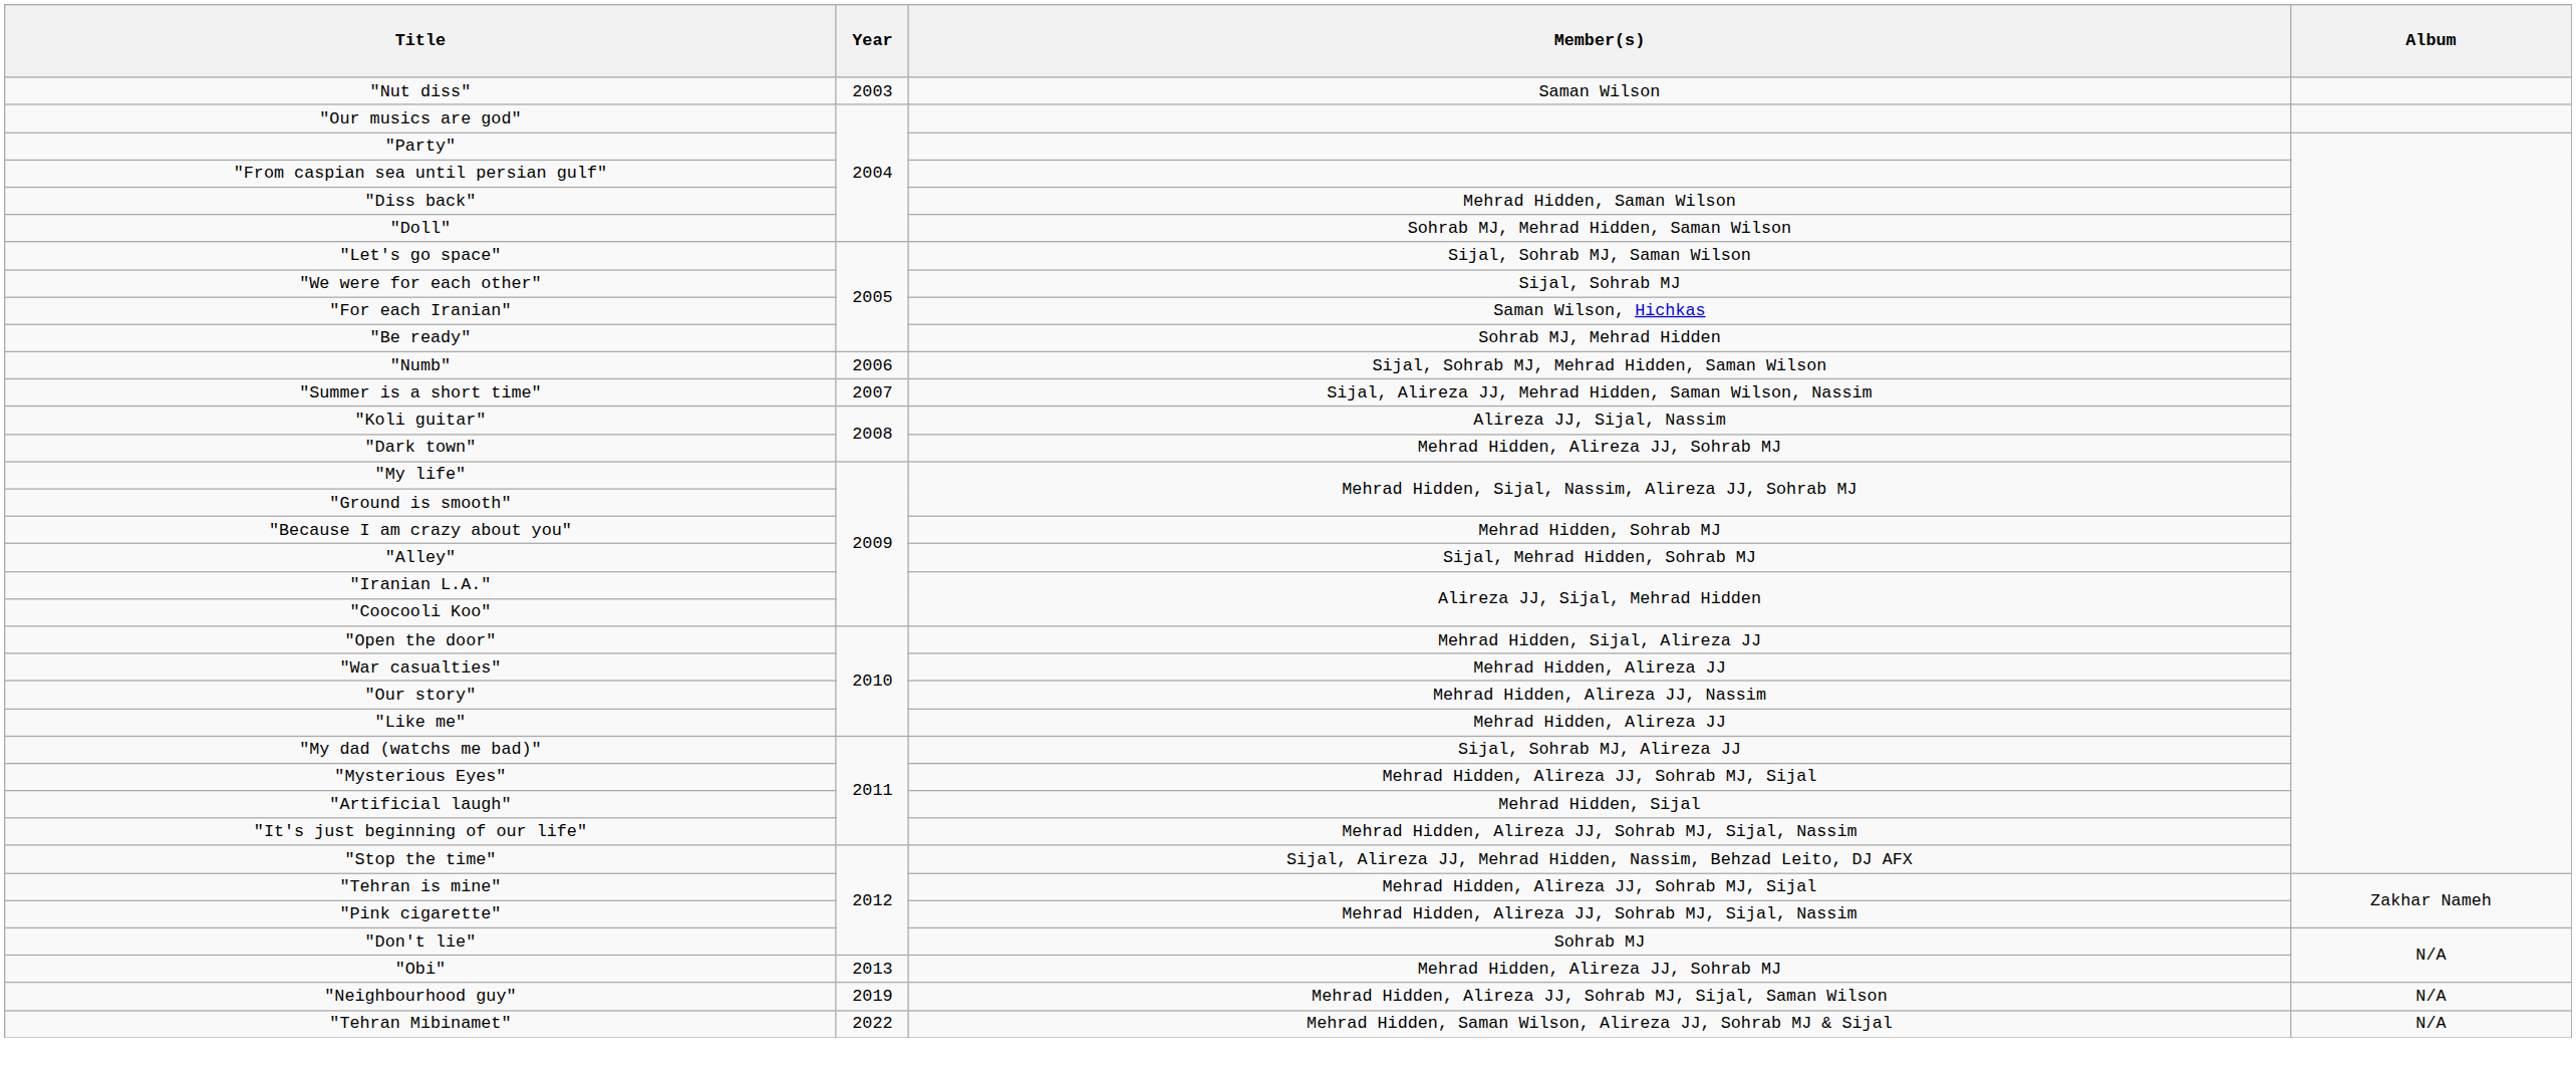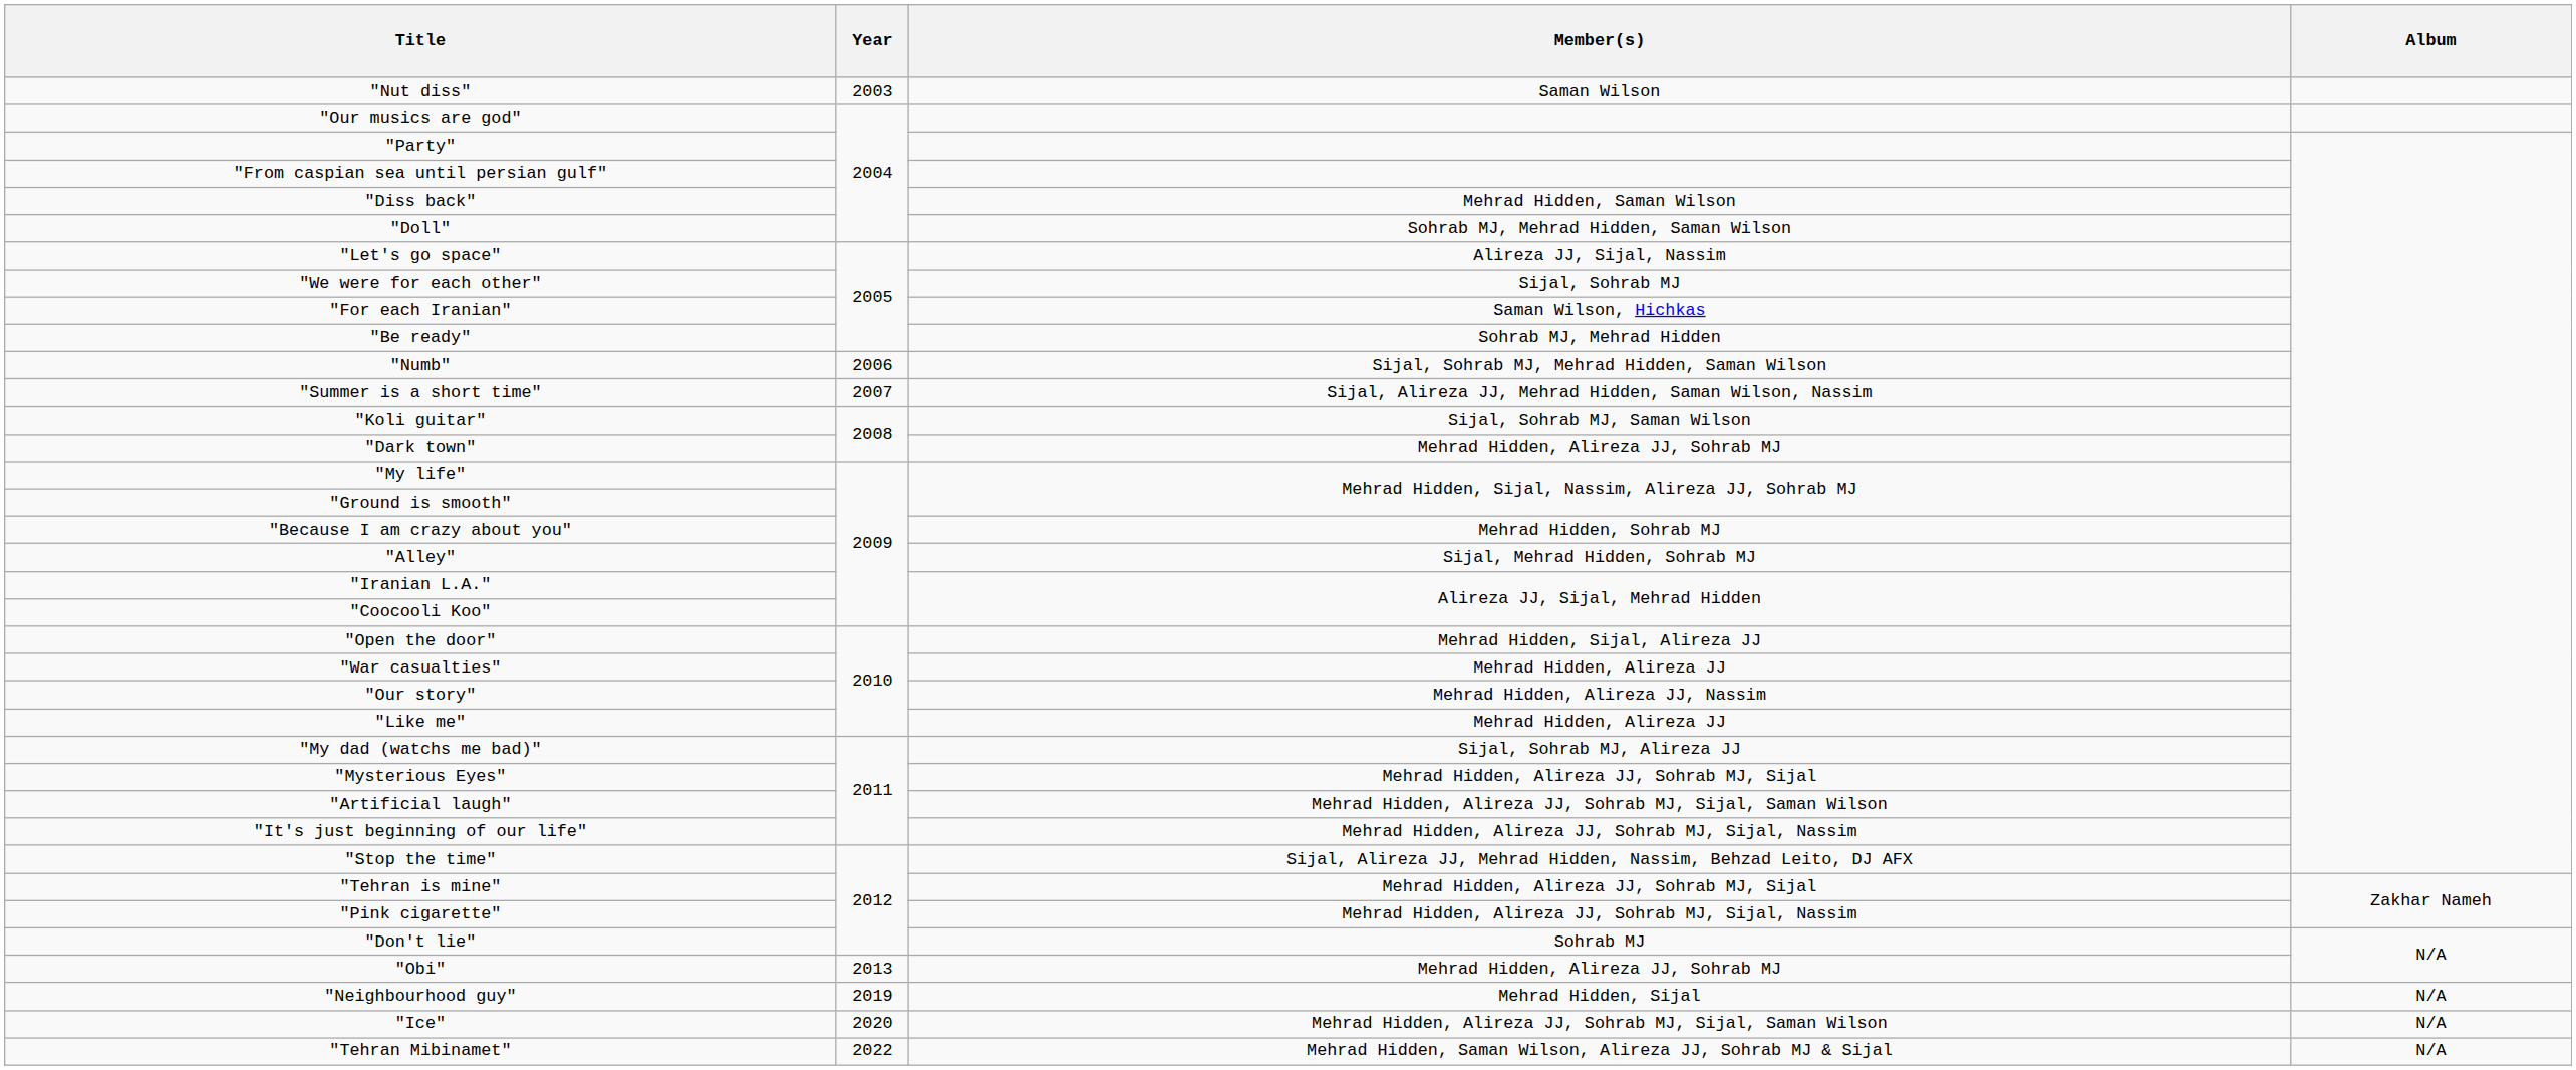"Let's go space" | Member(s): Sijal, Sohrab MJ, Saman Wilson -> Alireza JJ, Sijal, Nassim
"Koli guitar" | Member(s): Alireza JJ, Sijal, Nassim -> Sijal, Sohrab MJ, Saman Wilson
"Artificial laugh" | Member(s): Mehrad Hidden, Sijal -> Mehrad Hidden, Alireza JJ, Sohrab MJ, Sijal, Saman Wilson
"Neighbourhood guy" | Member(s): Mehrad Hidden, Alireza JJ, Sohrab MJ, Sijal, Saman Wilson -> Mehrad Hidden, Sijal
+ row: "Ice" | 2020 | Mehrad Hidden, Alireza JJ, Sohrab MJ, Sijal, Saman Wilson | N/A
